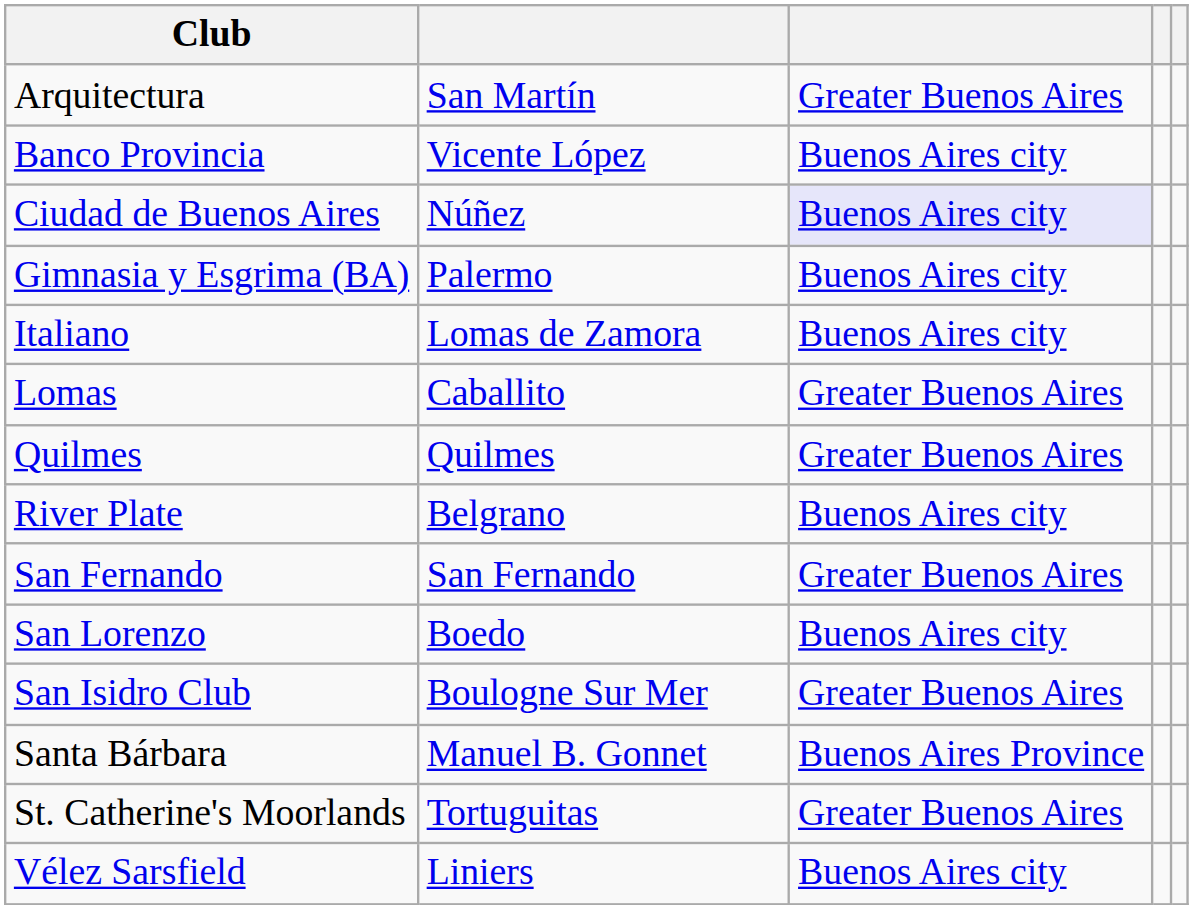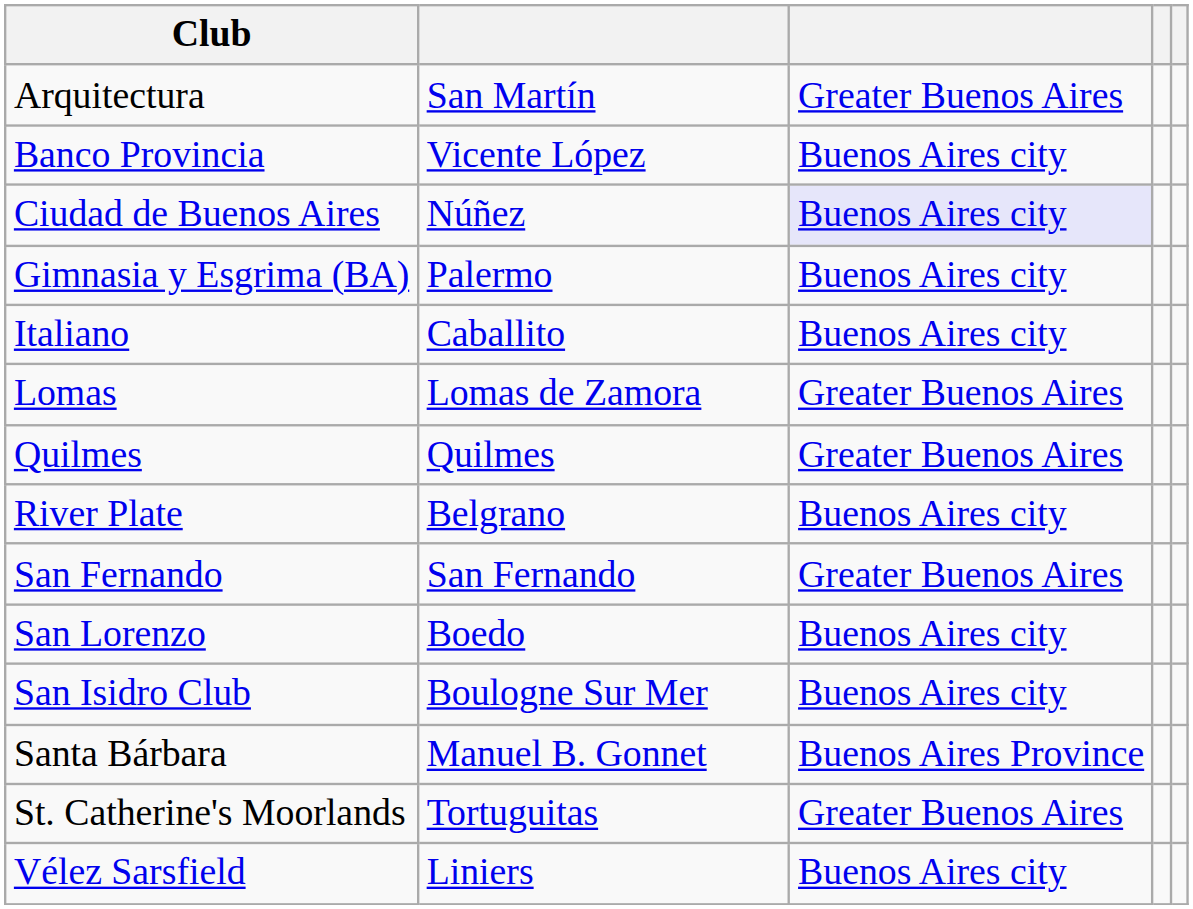Italiano | column 2: Lomas de Zamora -> Caballito
Lomas | column 2: Caballito -> Lomas de Zamora
San Isidro Club | column 3: Greater Buenos Aires -> Buenos Aires city
